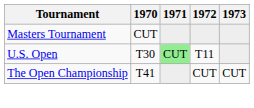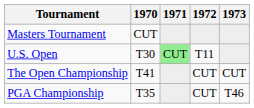+ row: PGA Championship | T35 | CUT | T46
